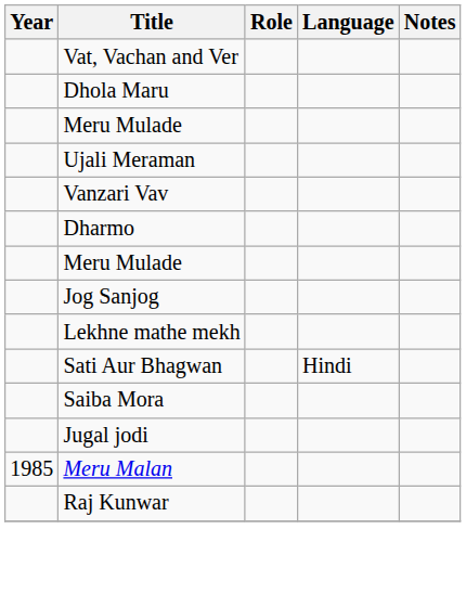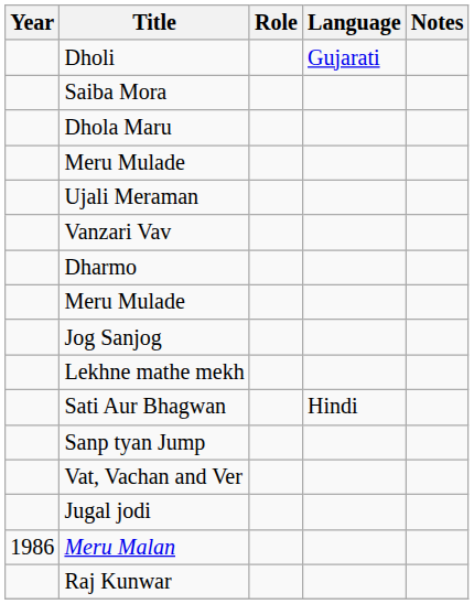+ row: Dholi | Gujarati
rows swapped: Saiba Mora <-> Vat, Vachan and Ver
+ row: Sanp tyan Jump
Meru Malan | Year: 1985 -> 1986
